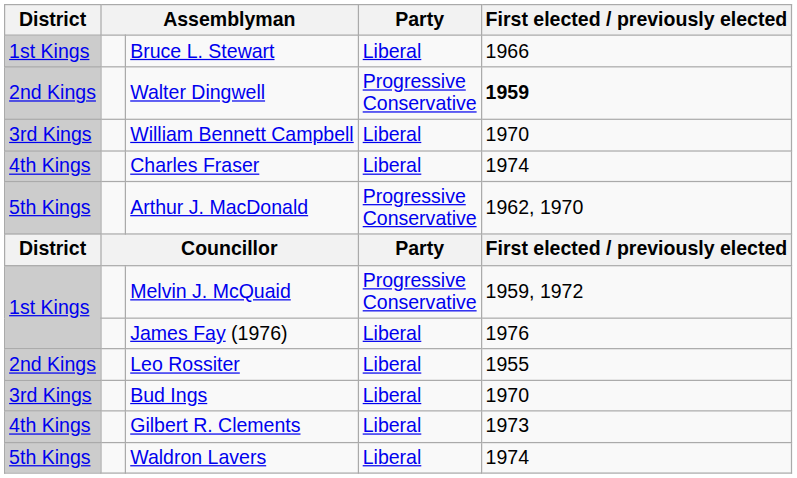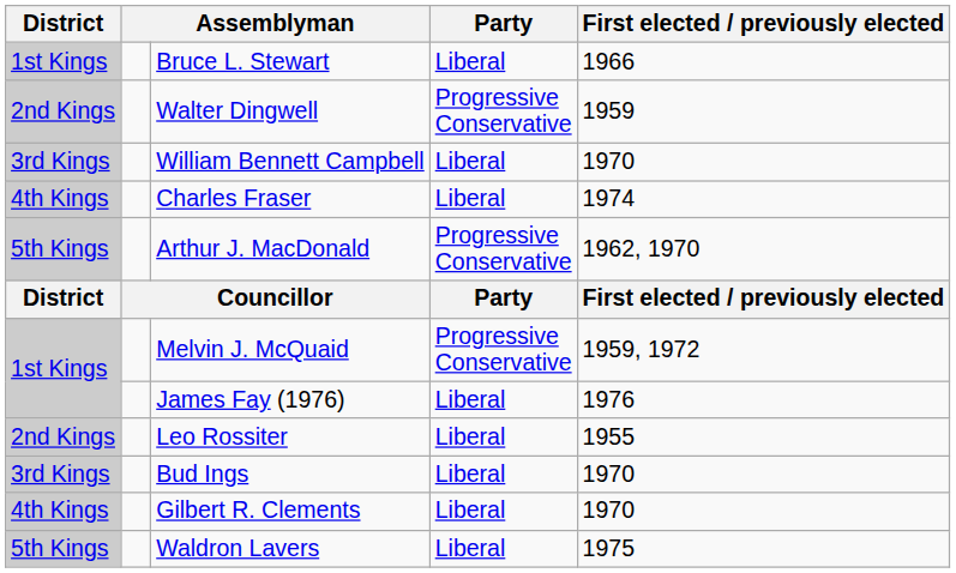Walter Dingwell | First elected / previously elected: bold -> normal
Gilbert R. Clements | First elected / previously elected: 1973 -> 1970
Waldron Lavers | First elected / previously elected: 1974 -> 1975
